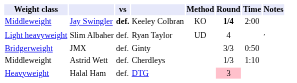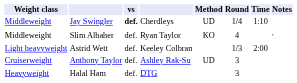Jay Swingler | column 4: Keeley Colbran -> Cherdleys
Jay Swingler | Method: KO -> UD
Jay Swingler | Round: bold -> normal
Jay Swingler | Time: 2:00 -> 1:10
Slim Albaher | Weight class: Light heavyweight -> Middleweight
Slim Albaher | Method: UD -> KO
- row: Bridgerweight | JMX | def. | Ginty | 3/3 | 0:50
Astrid Wett | Weight class: Middleweight -> Light heavyweight
Astrid Wett | column 4: Cherdleys -> Keeley Colbran
Astrid Wett | Time: 1:10 -> 2:00
+ row: Cruiserweight | Anthony Taylor | def. | Ashley Rak-Su | UD | 3
Halal Ham | Round: pink background -> no background
